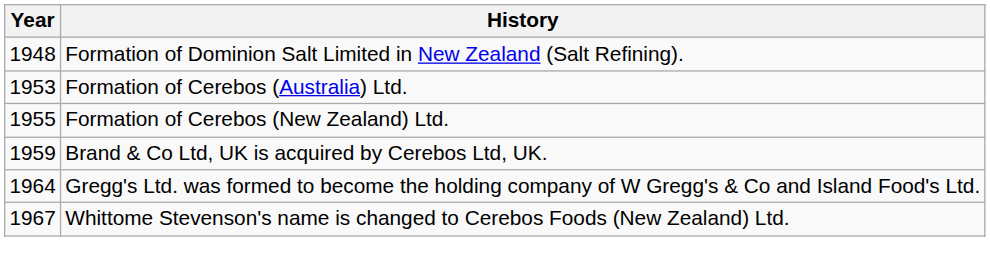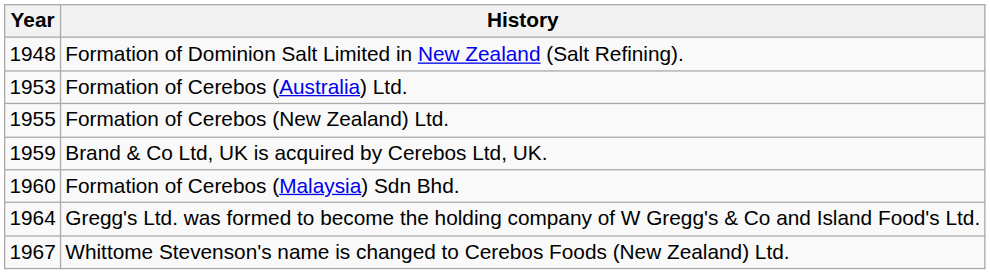+ row: 1960 | Formation of Cerebos (Malaysia) Sdn Bhd.
